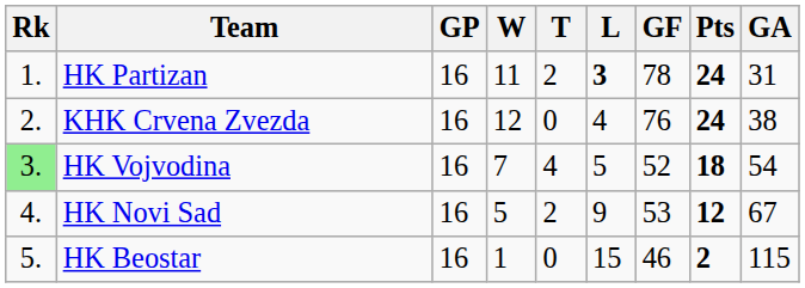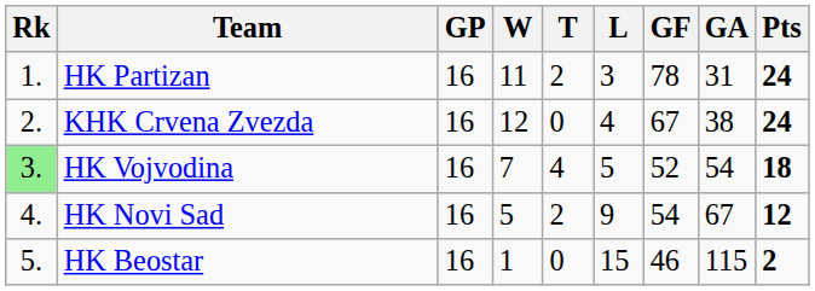columns swapped: GA <-> Pts
HK Partizan | L: bold -> normal
KHK Crvena Zvezda | GF: 76 -> 67
HK Novi Sad | GF: 53 -> 54
